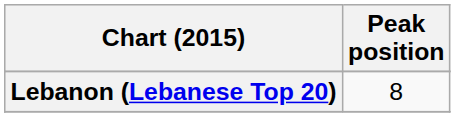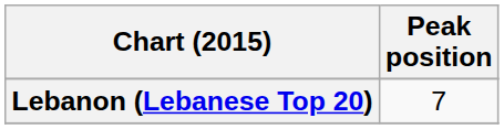Lebanon (Lebanese Top 20) | Peak position: 8 -> 7
